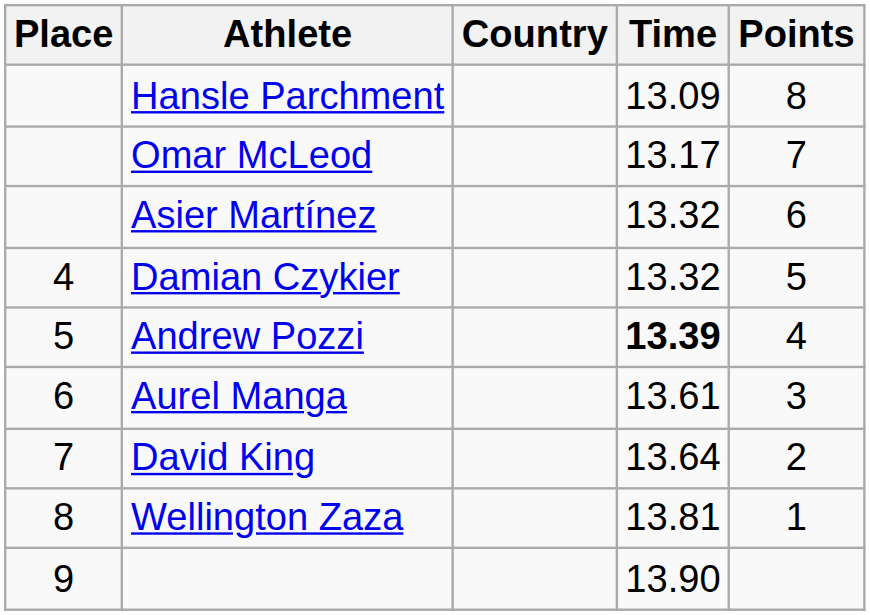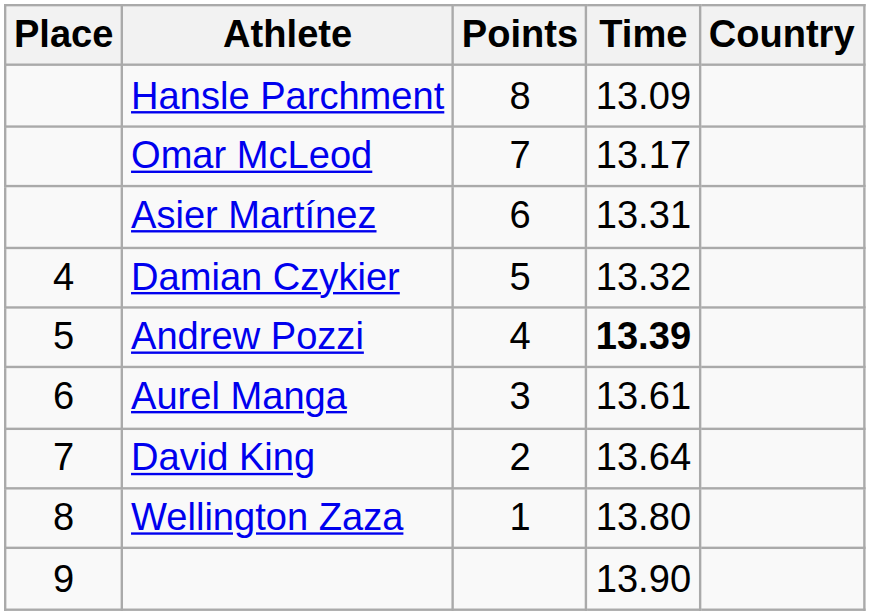columns swapped: Country <-> Points
Asier Martínez | Time: 13.32 -> 13.31
Wellington Zaza | Time: 13.81 -> 13.80
